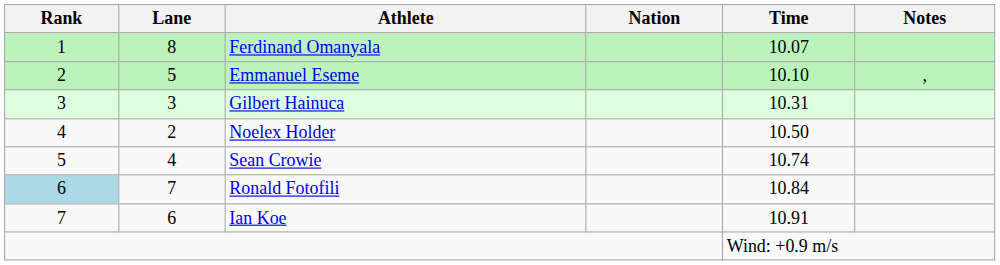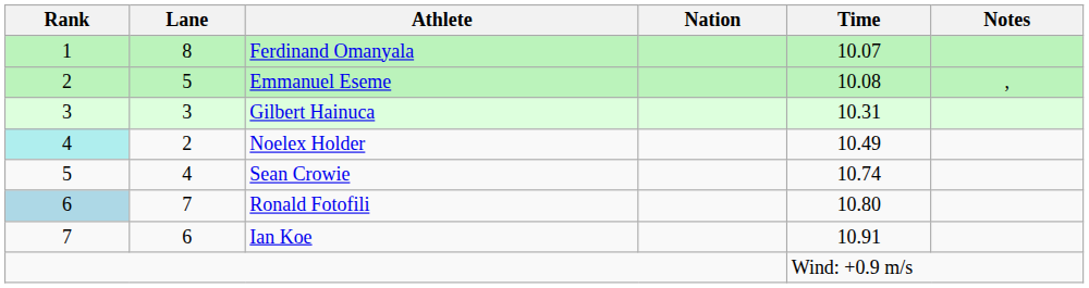Emmanuel Eseme | Time: 10.10 -> 10.08
Noelex Holder | Rank: no background -> paleturquoise background
Noelex Holder | Time: 10.50 -> 10.49
Ronald Fotofili | Time: 10.84 -> 10.80
